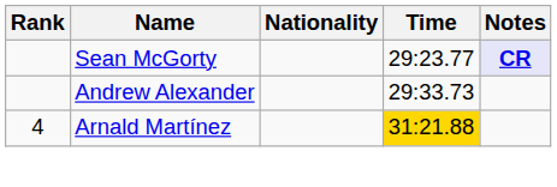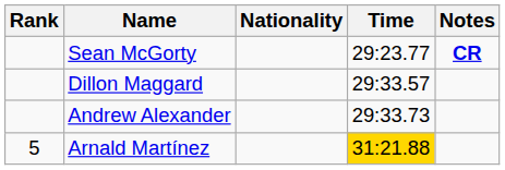Sean McGorty | Notes: lavender background -> no background
+ row: Dillon Maggard | 29:33.57
Arnald Martínez | Rank: 4 -> 5
